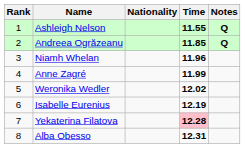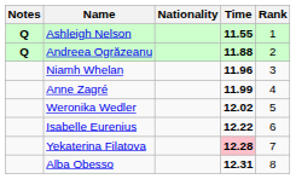columns swapped: Rank <-> Notes
Andreea Ogrăzeanu | Time: 11.85 -> 11.88
Isabelle Eurenius | Time: 12.19 -> 12.22
